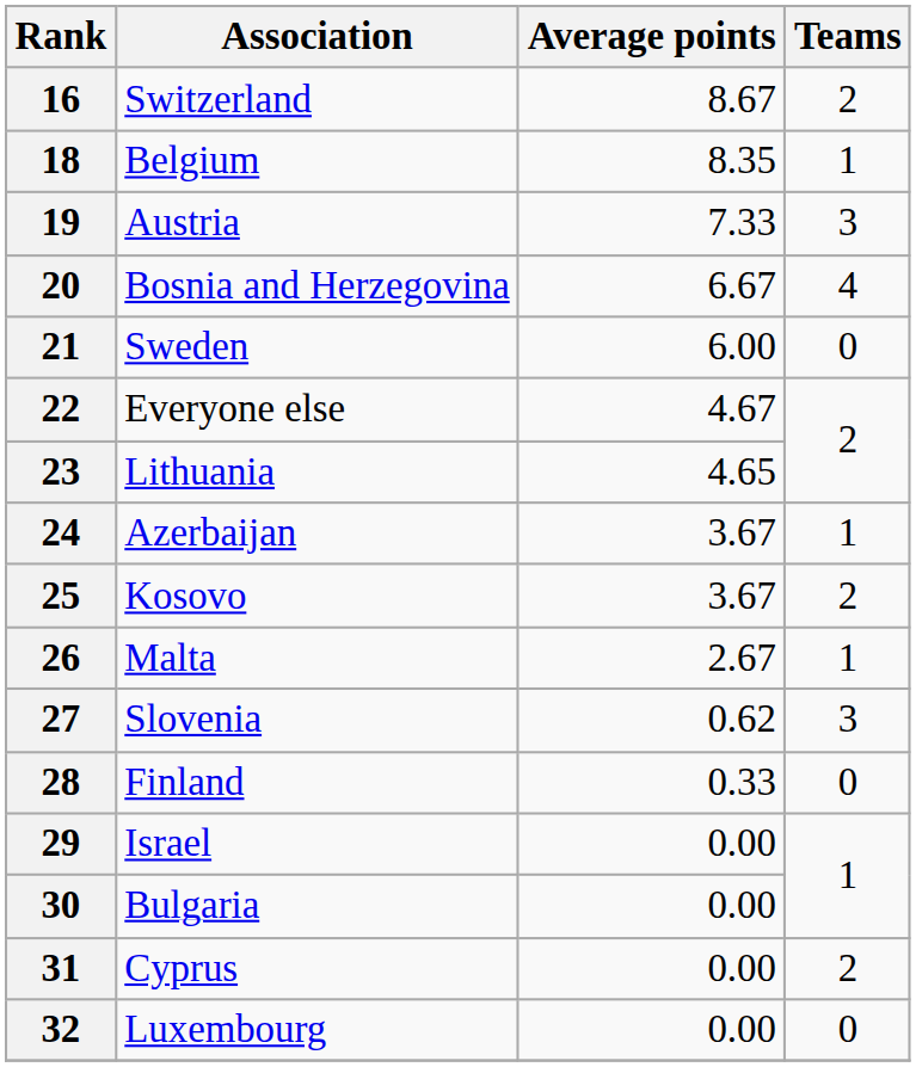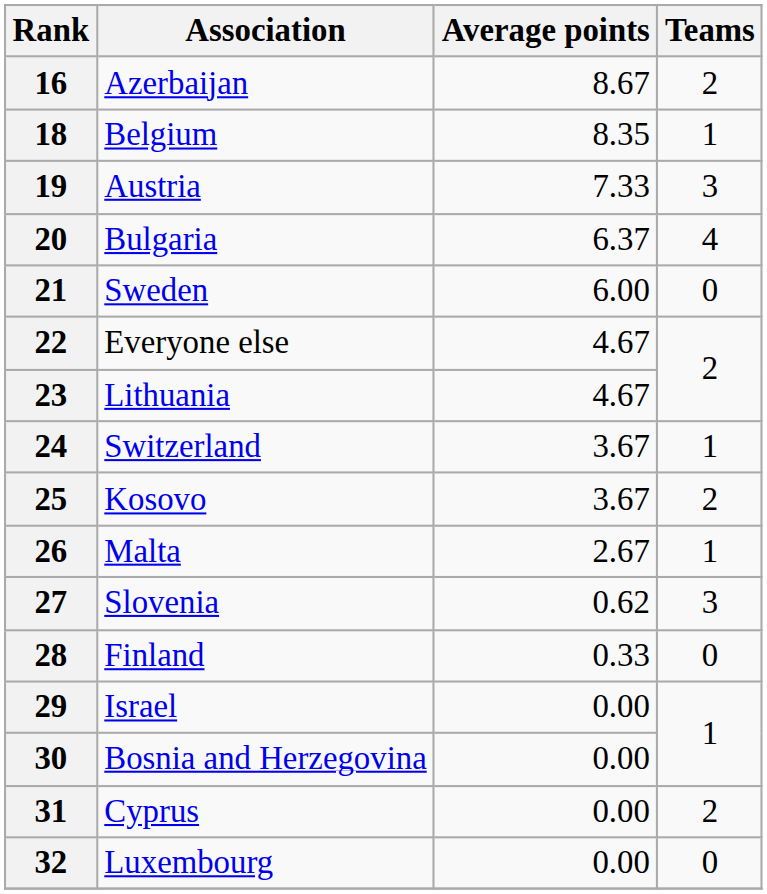16 | Association: Switzerland -> Azerbaijan
20 | Association: Bosnia and Herzegovina -> Bulgaria
20 | Average points: 6.67 -> 6.37
23 | Average points: 4.65 -> 4.67
24 | Association: Azerbaijan -> Switzerland
30 | Association: Bulgaria -> Bosnia and Herzegovina
